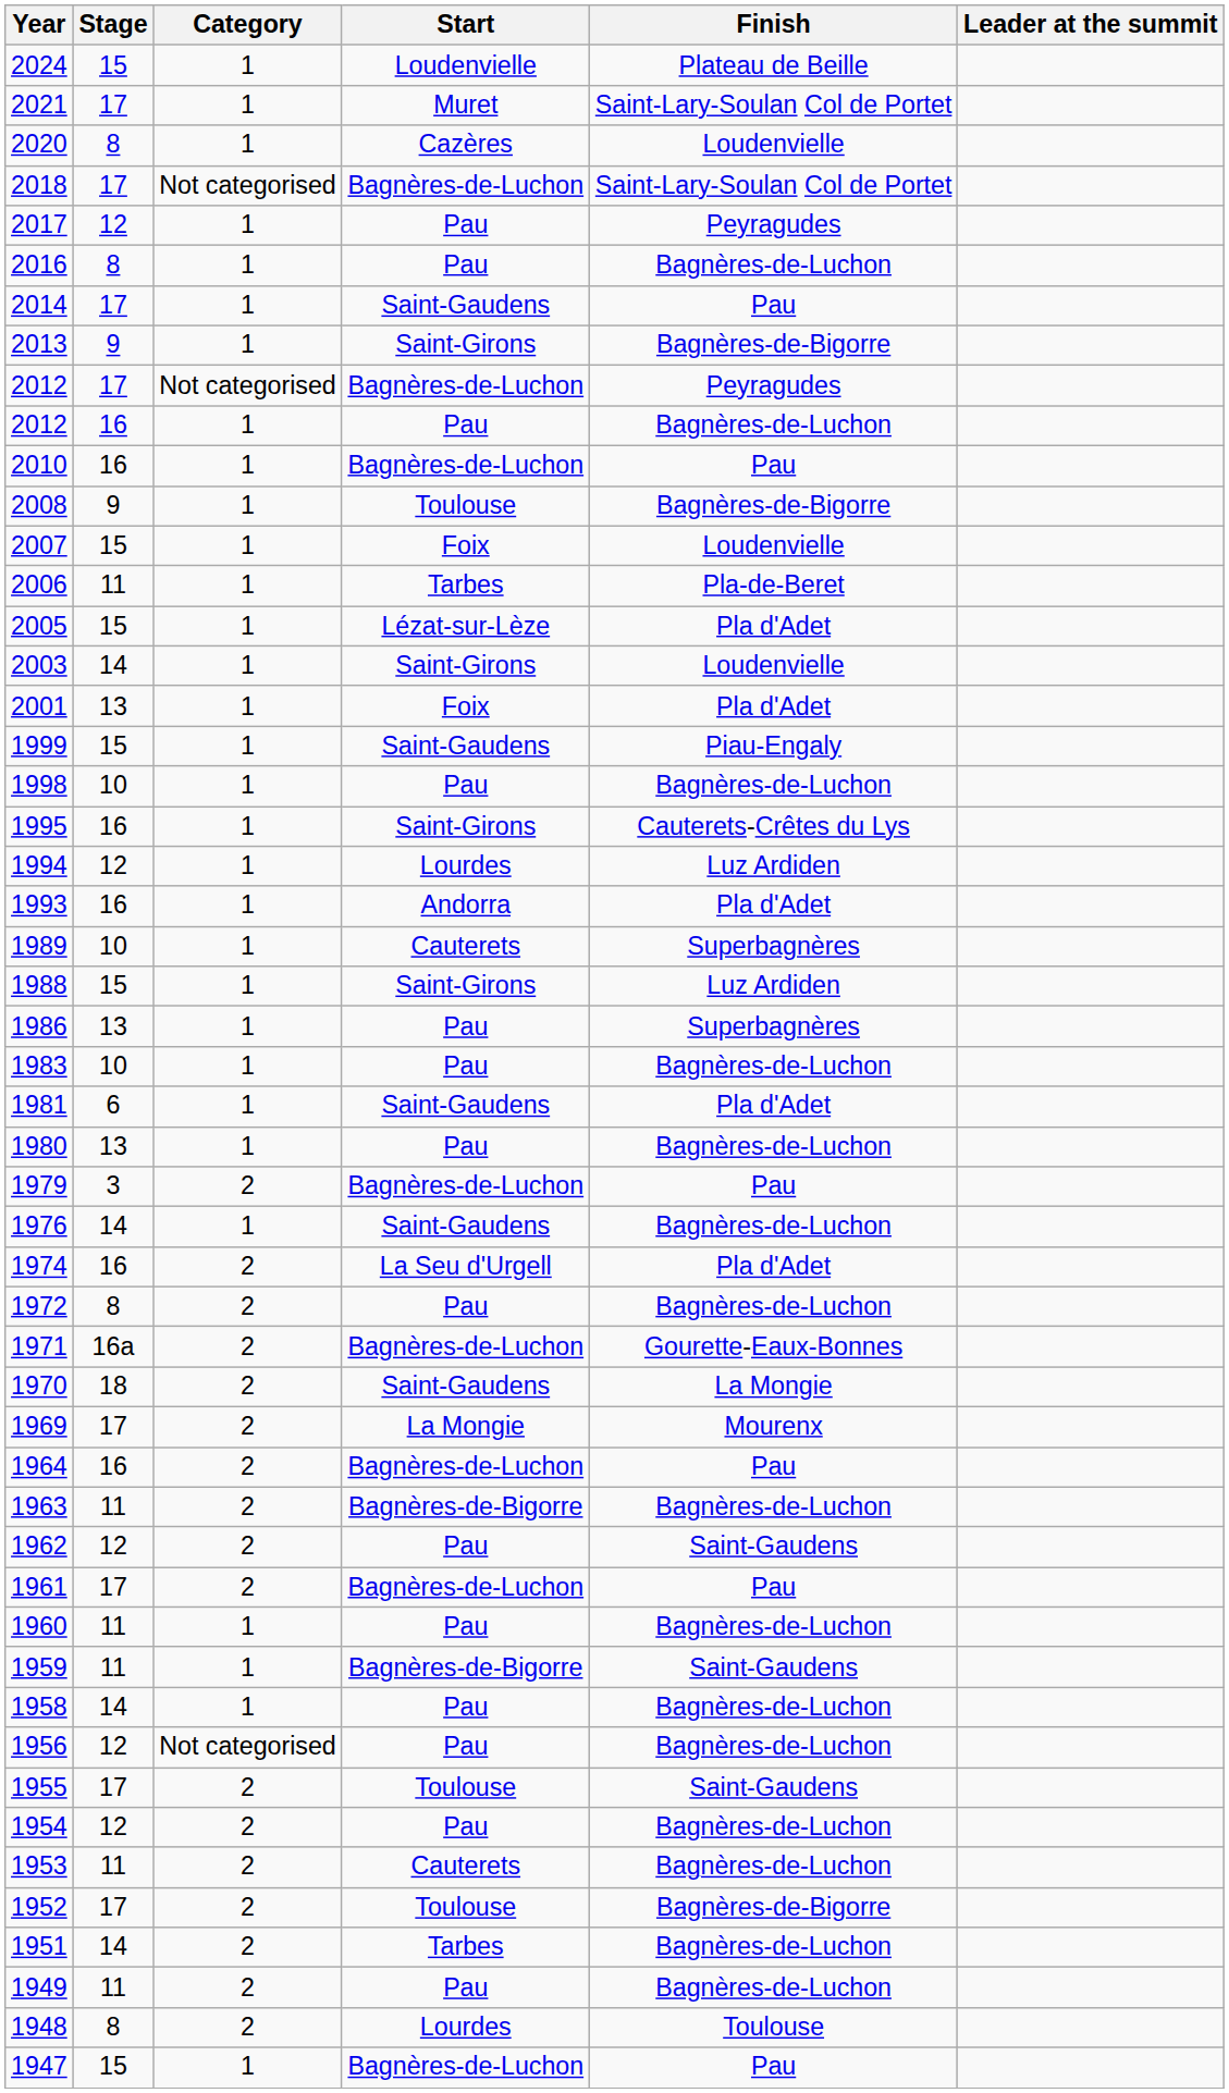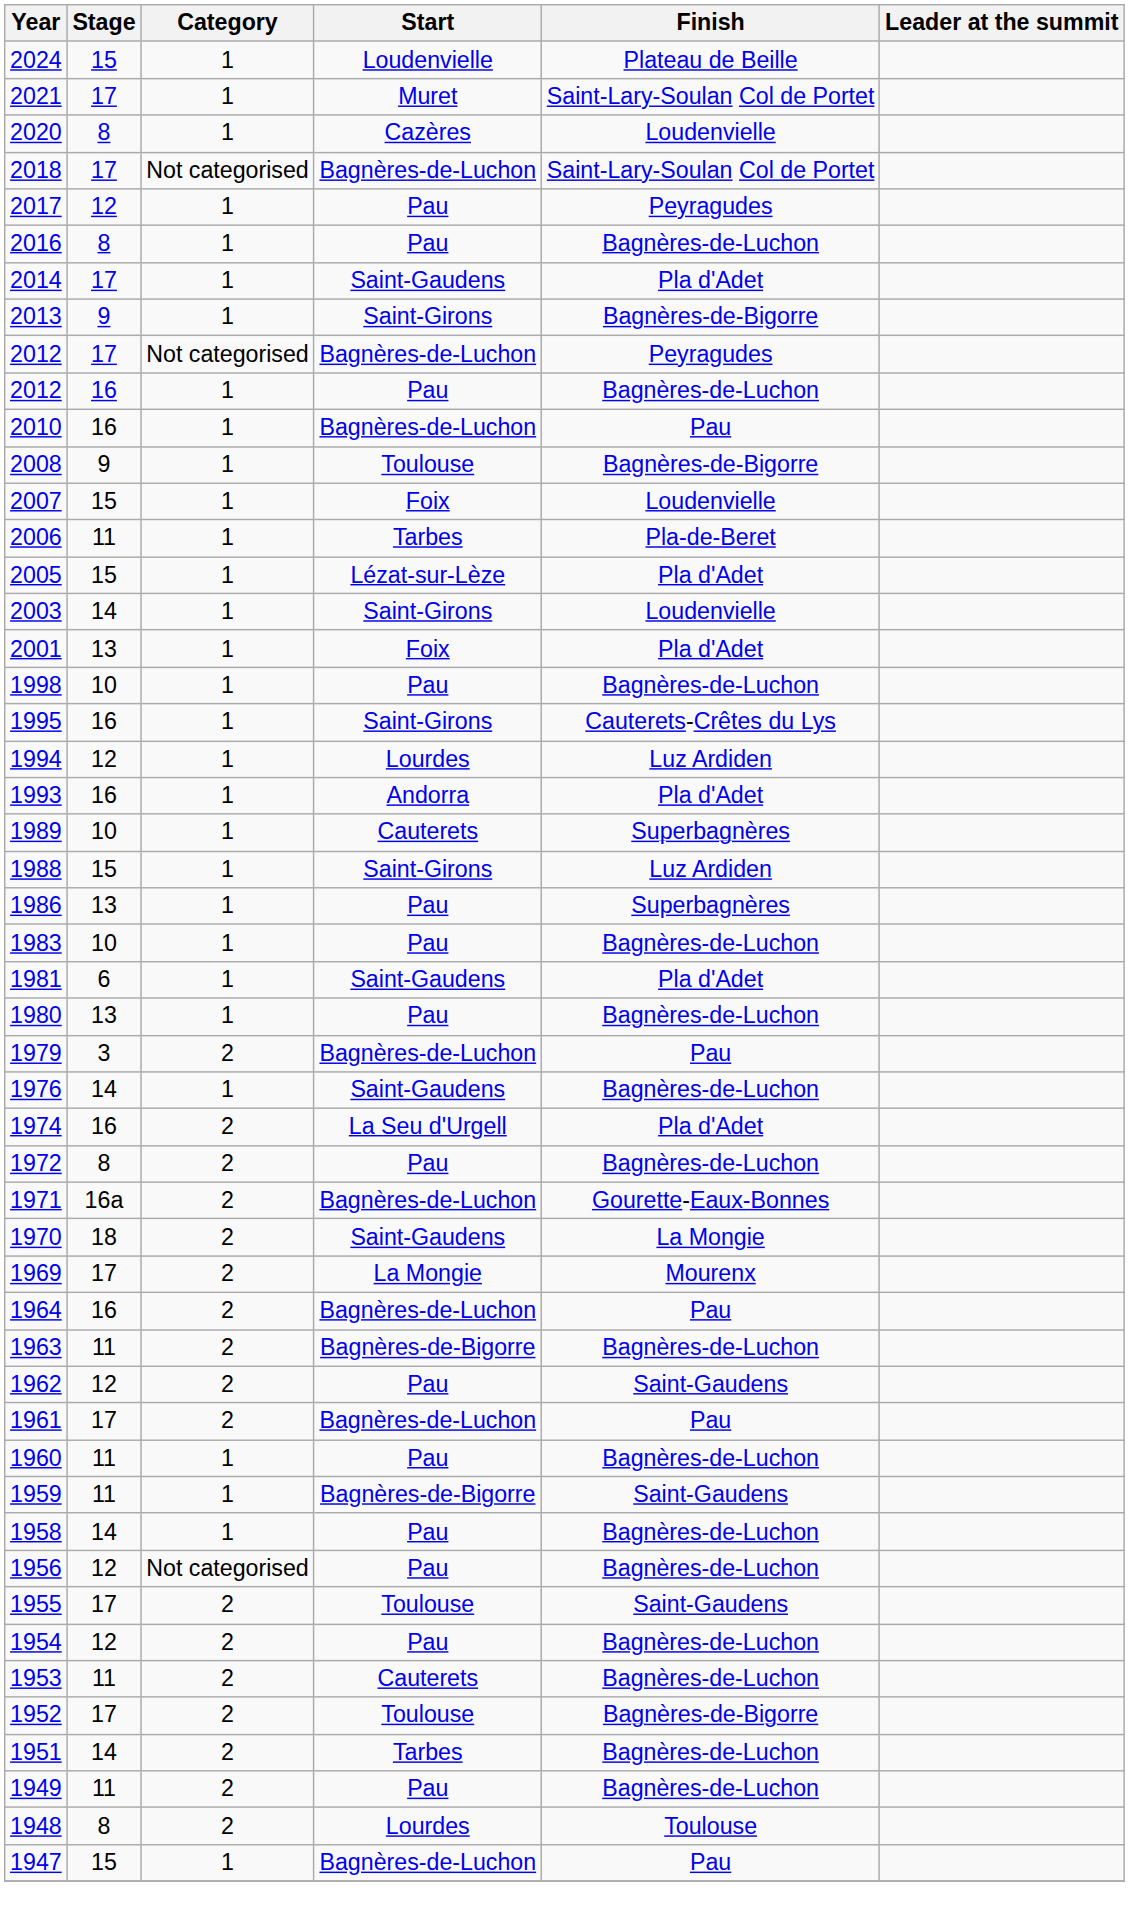2014 | Finish: Pau -> Pla d'Adet
- row: 1999 | 15 | 1 | Saint-Gaudens | Piau-Engaly
